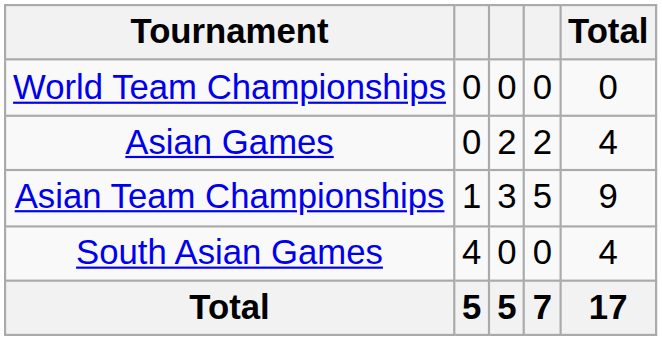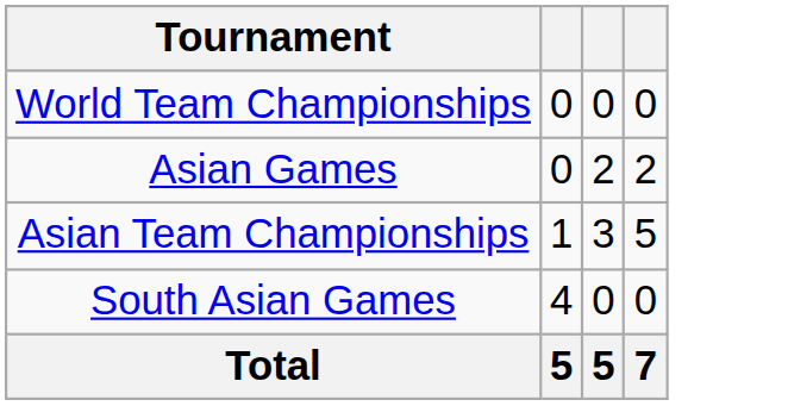- column: Total | 0 | 4 | 9 | 4 | 17
